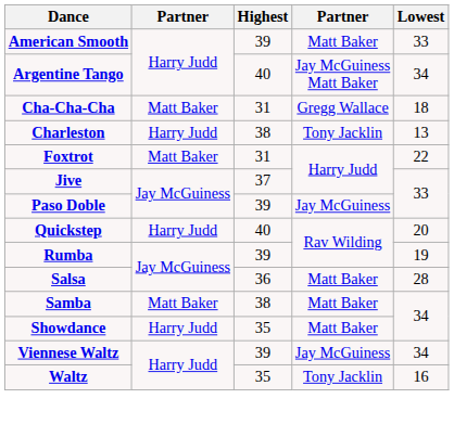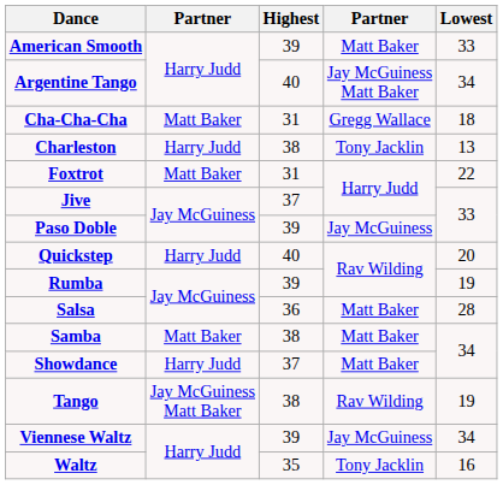Showdance | Highest: 35 -> 37
+ row: Tango | Jay McGuiness Matt Baker | 38 | Rav Wilding | 19
